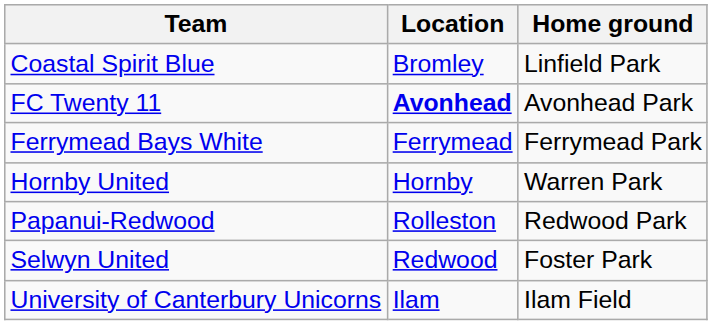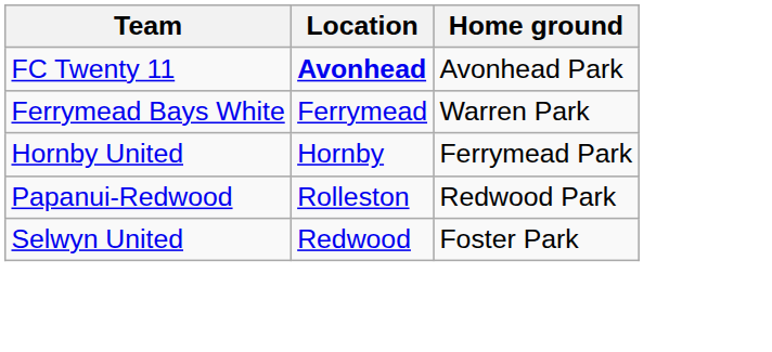- row: Coastal Spirit Blue | Bromley | Linfield Park
Ferrymead Bays White | Home ground: Ferrymead Park -> Warren Park
Hornby United | Home ground: Warren Park -> Ferrymead Park
- row: University of Canterbury Unicorns | Ilam | Ilam Field
